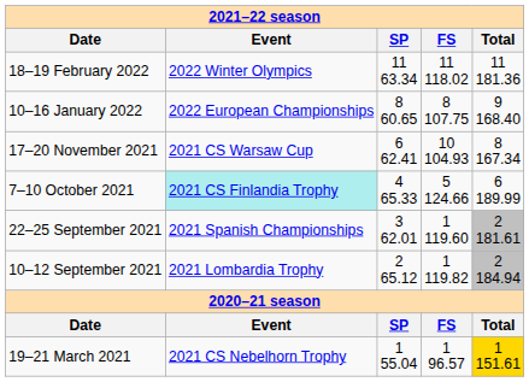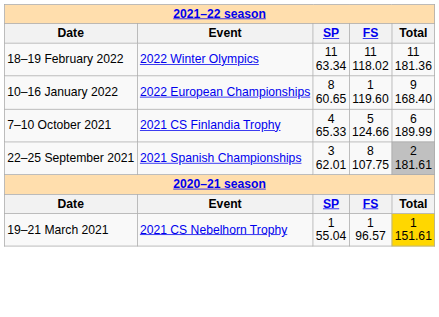10–16 January 2022 | FS: 8 107.75 -> 1 119.60
- row: 17–20 November 2021 | 2021 CS Warsaw Cup | 6 62.41 | 10 104.93 | 8 167.34
7–10 October 2021 | Event: paleturquoise background -> no background
22–25 September 2021 | FS: 1 119.60 -> 8 107.75
- row: 10–12 September 2021 | 2021 Lombardia Trophy | 2 65.12 | 1 119.82 | 2 184.94
